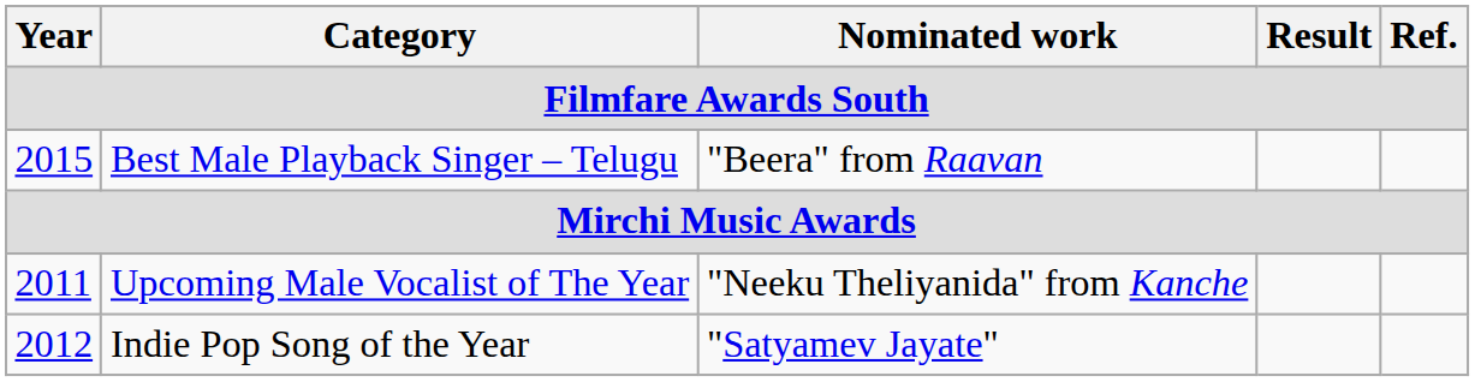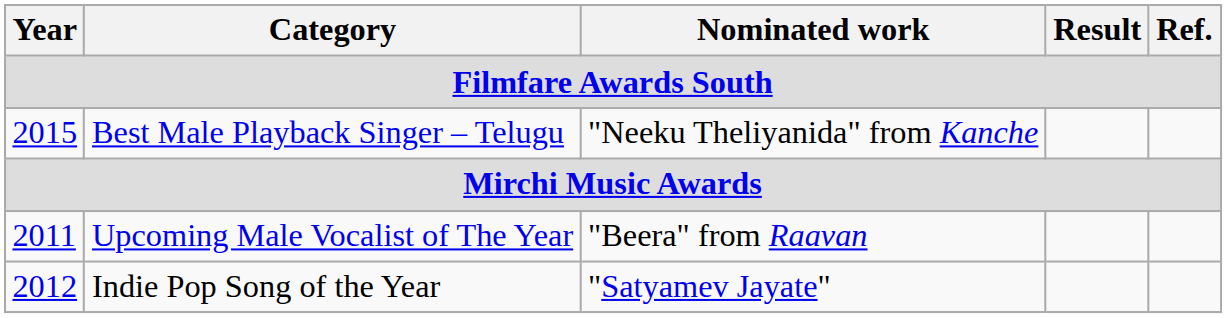Best Male Playback Singer – Telugu | Nominated work: "Beera" from Raavan -> "Neeku Theliyanida" from Kanche
Upcoming Male Vocalist of The Year | Nominated work: "Neeku Theliyanida" from Kanche -> "Beera" from Raavan
